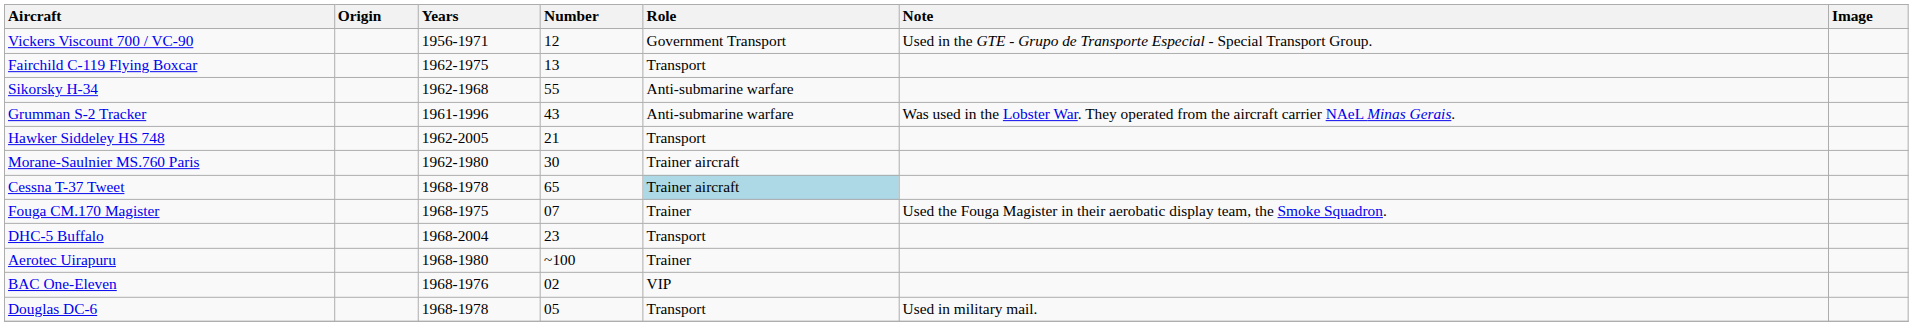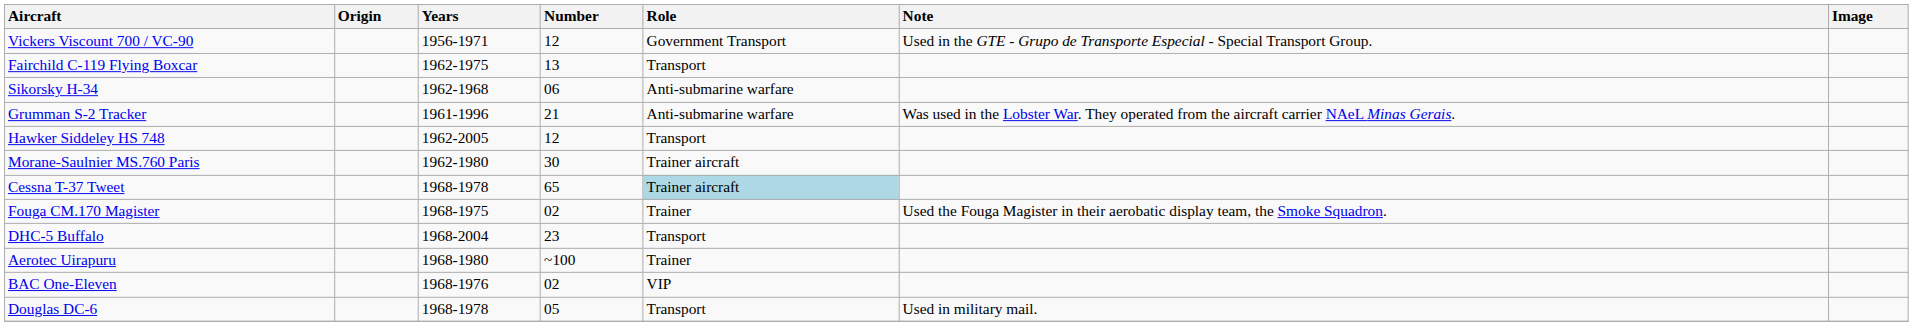Sikorsky H-34 | Number: 55 -> 06
Grumman S-2 Tracker | Number: 43 -> 21
Hawker Siddeley HS 748 | Number: 21 -> 12
Fouga CM.170 Magister | Number: 07 -> 02
